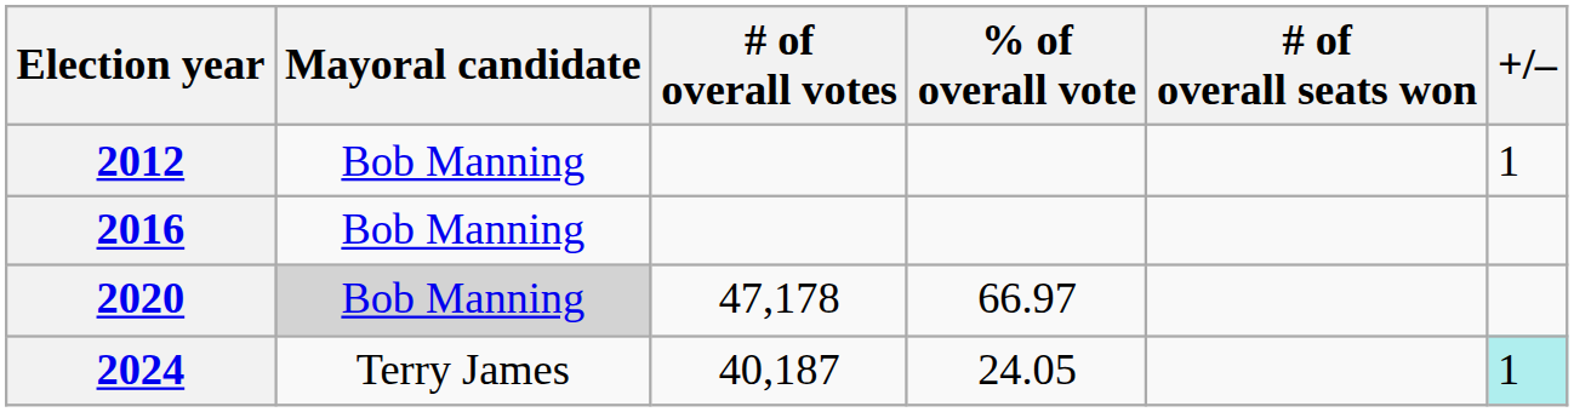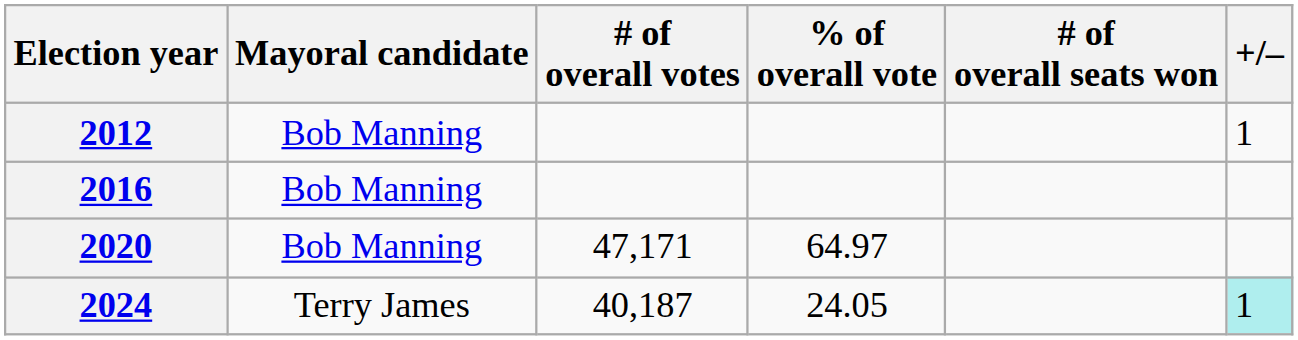2020 | Mayoral candidate: lightgrey background -> no background
2020 | # of overall votes: 47,178 -> 47,171
2020 | % of overall vote: 66.97 -> 64.97
